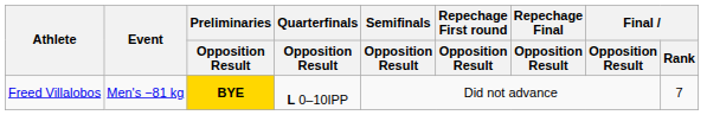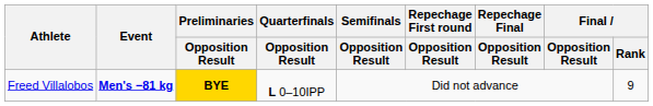Freed Villalobos | Event: normal -> bold
Freed Villalobos | Final / Rank: 7 -> 9
